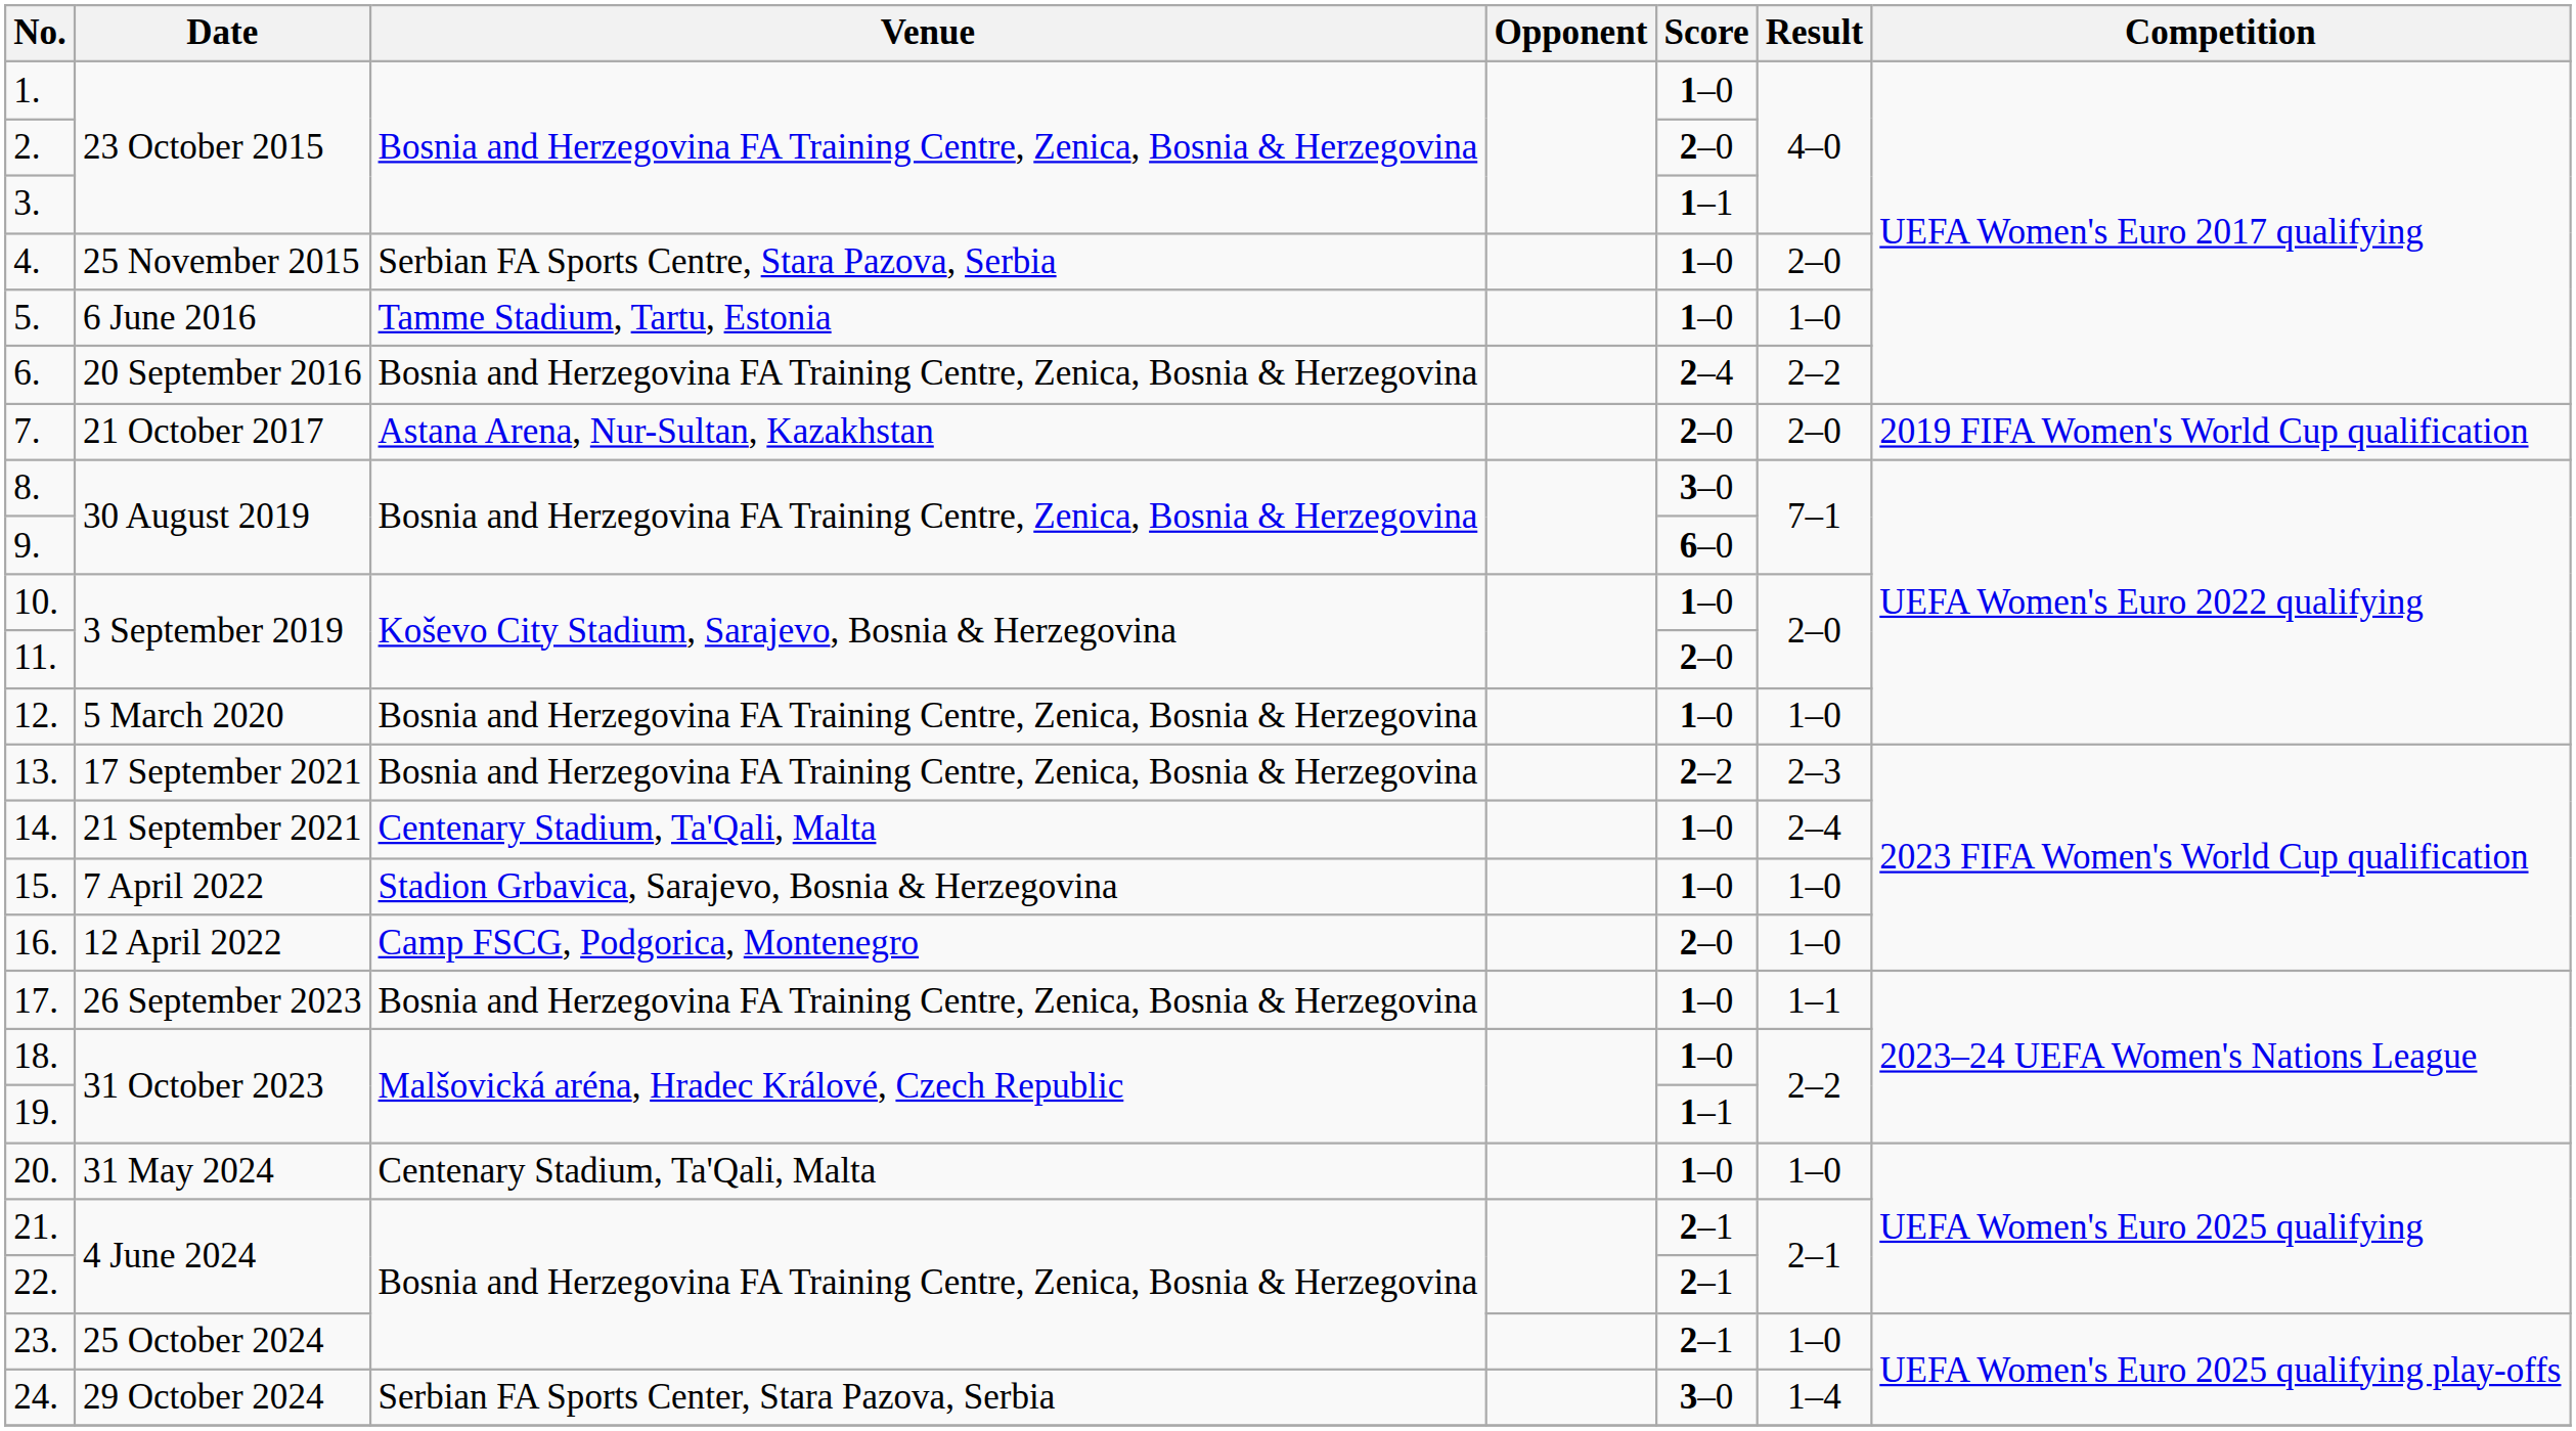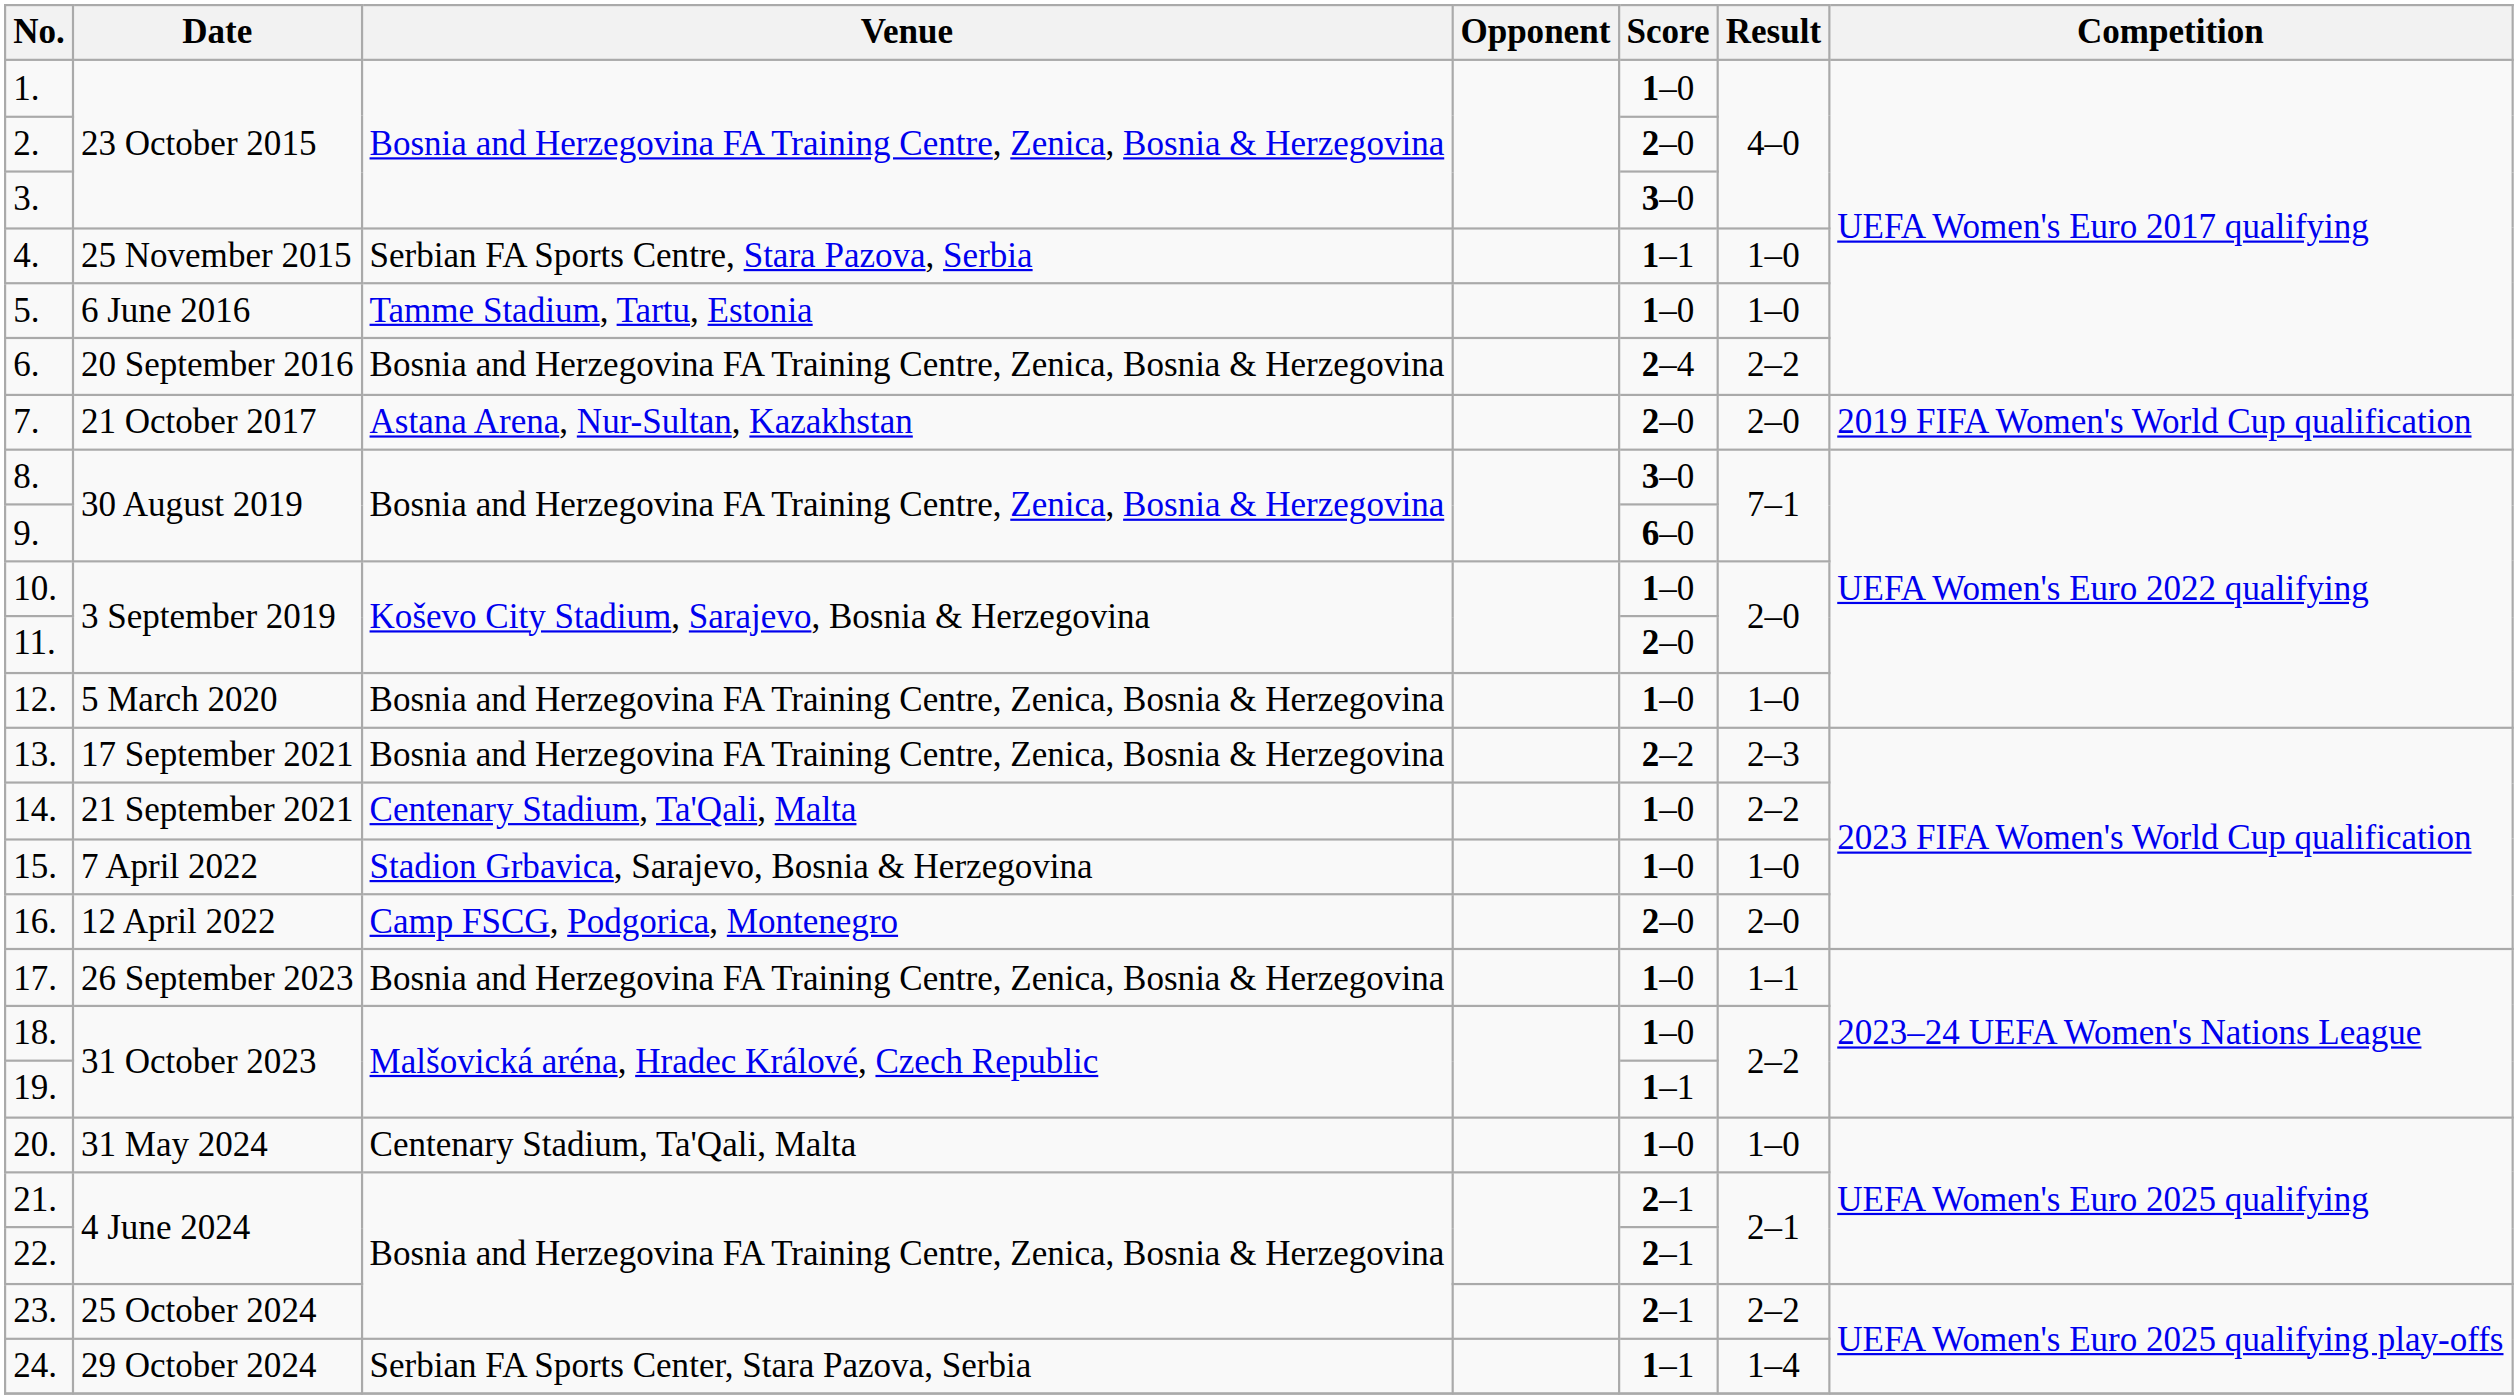3. | Score: 1–1 -> 3–0
4. | Score: 1–0 -> 1–1
4. | Result: 2–0 -> 1–0
14. | Result: 2–4 -> 2–2
16. | Result: 1–0 -> 2–0
23. | Result: 1–0 -> 2–2
24. | Score: 3–0 -> 1–1
